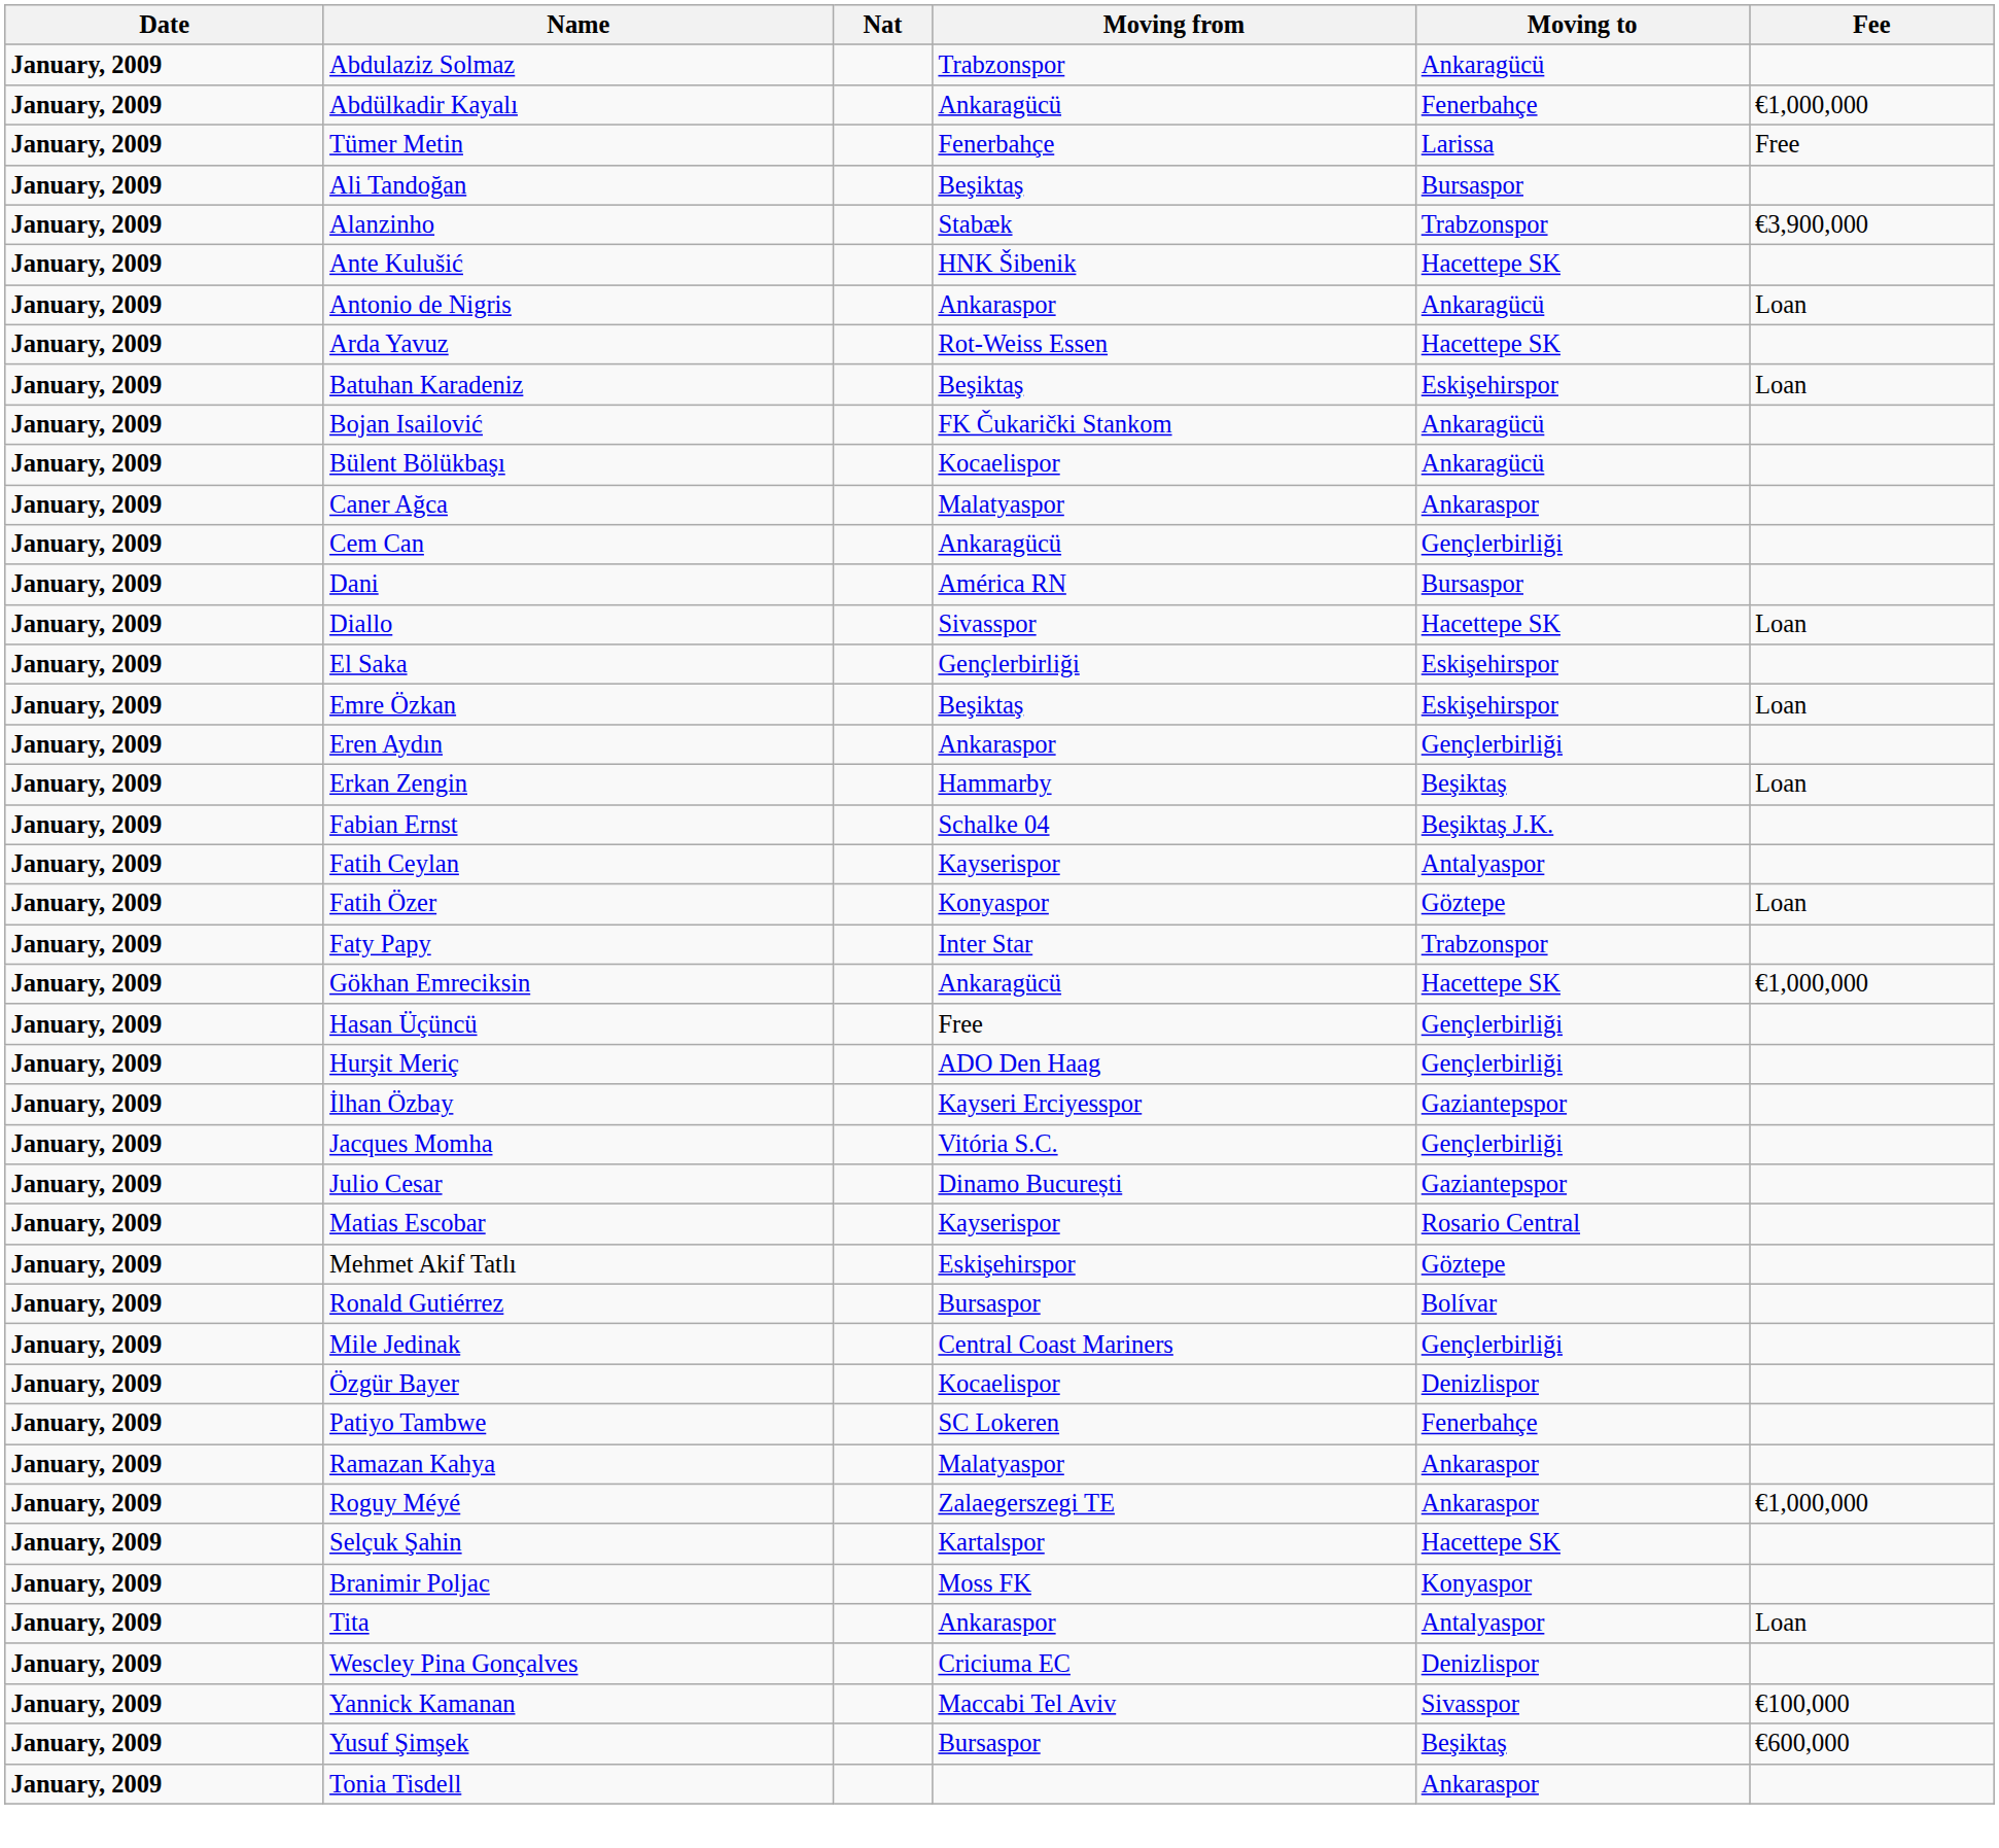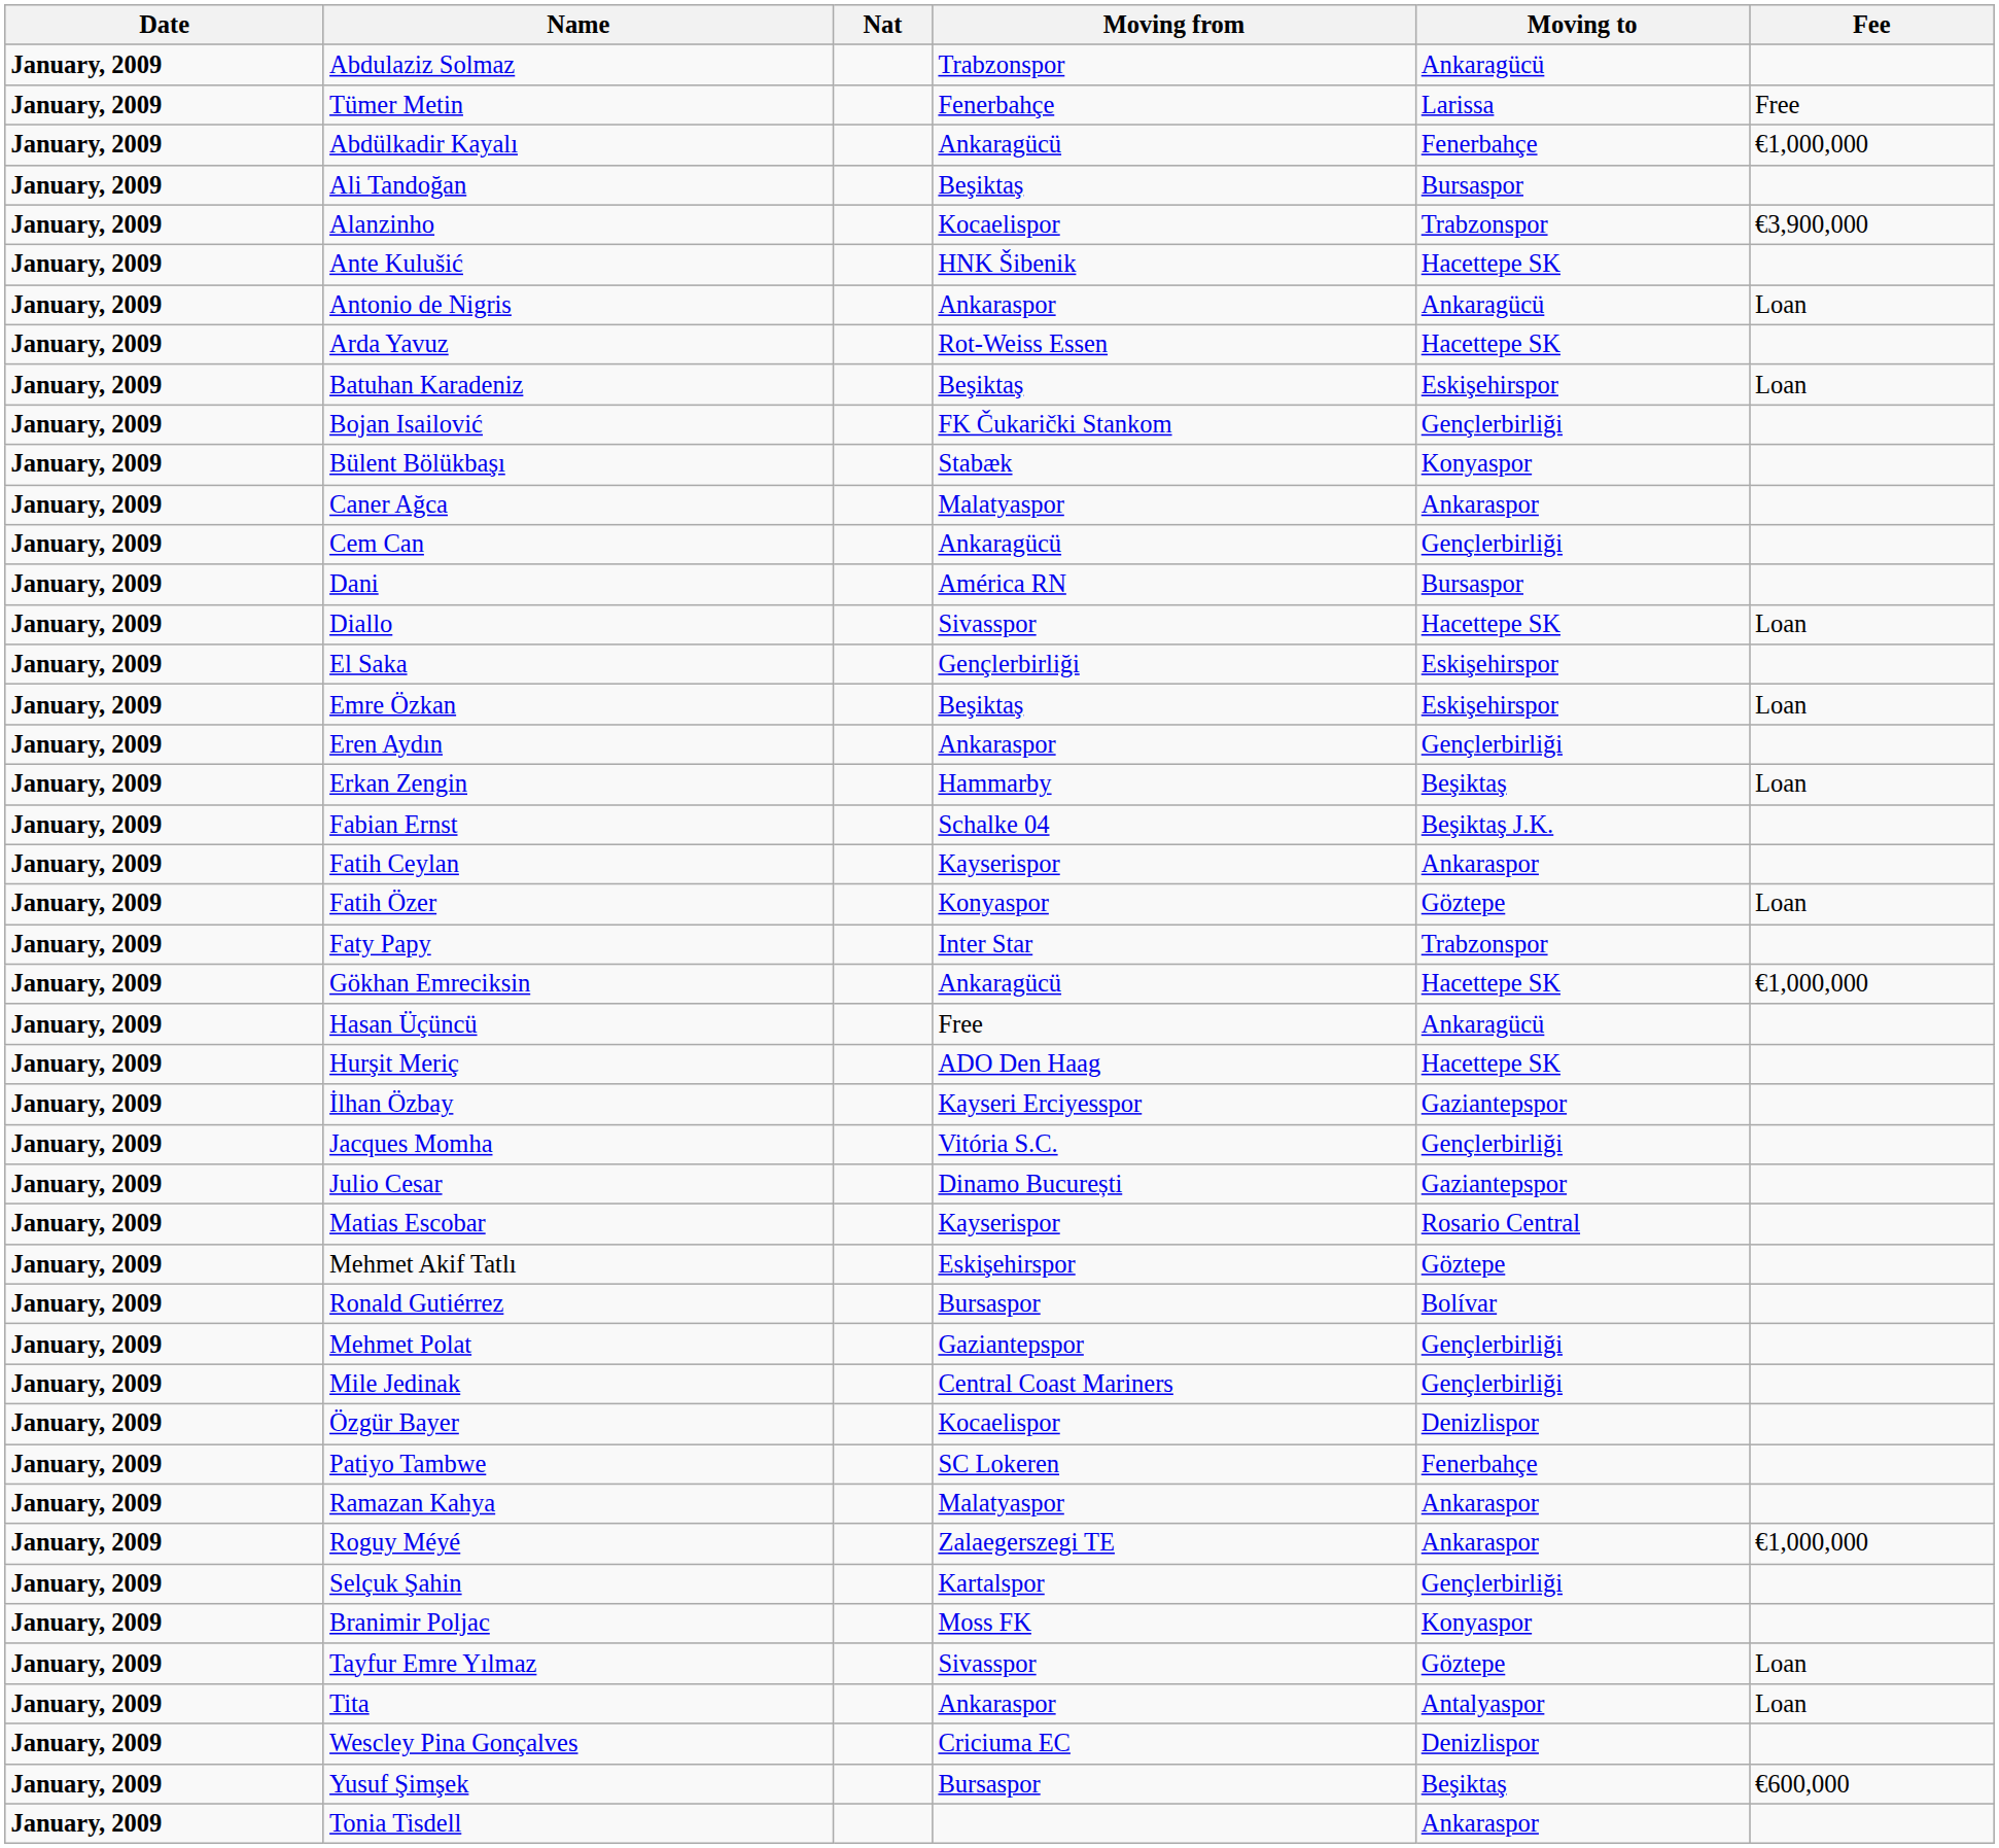rows swapped: Tümer Metin <-> Abdülkadir Kayalı
Alanzinho | Moving from: Stabæk -> Kocaelispor
Bojan Isailović | Moving to: Ankaragücü -> Gençlerbirliği
Bülent Bölükbaşı | Moving from: Kocaelispor -> Stabæk
Bülent Bölükbaşı | Moving to: Ankaragücü -> Konyaspor
Fatih Ceylan | Moving to: Antalyaspor -> Ankaraspor
Hasan Üçüncü | Moving to: Gençlerbirliği -> Ankaragücü
Hurşit Meriç | Moving to: Gençlerbirliği -> Hacettepe SK
+ row: January, 2009 | Mehmet Polat | Gaziantepspor | Gençlerbirliği
Selçuk Şahin | Moving to: Hacettepe SK -> Gençlerbirliği
+ row: January, 2009 | Tayfur Emre Yılmaz | Sivasspor | Göztepe | Loan
- row: January, 2009 | Yannick Kamanan | Maccabi Tel Aviv | Sivasspor | €100,000
